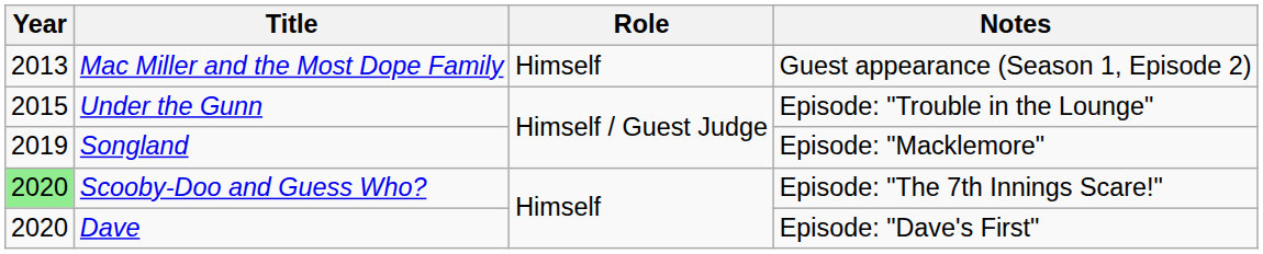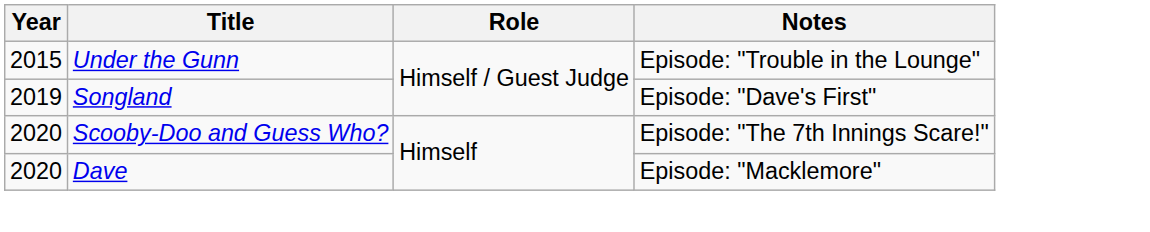- row: 2013 | Mac Miller and the Most Dope Family | Himself | Guest appearance (Season 1, Episode 2)
Songland | Notes: Episode: "Macklemore" -> Episode: "Dave's First"
Scooby-Doo and Guess Who? | Year: lightgreen background -> no background
Dave | Notes: Episode: "Dave's First" -> Episode: "Macklemore"
